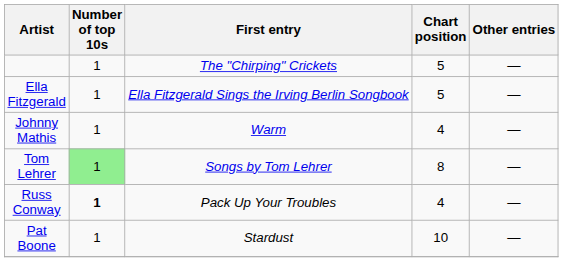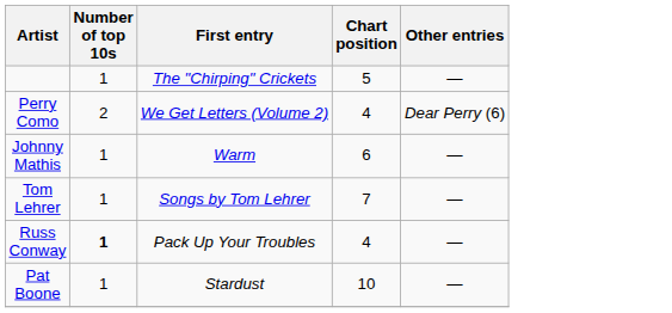+ row: Perry Como | 2 | We Get Letters (Volume 2) | 4 | Dear Perry (6)
- row: Ella Fitzgerald | 1 | Ella Fitzgerald Sings the Irving Berlin Songbook | 5 | —
Johnny Mathis | Chart position: 4 -> 6
Tom Lehrer | Number of top 10s: lightgreen background -> no background
Tom Lehrer | Chart position: 8 -> 7
